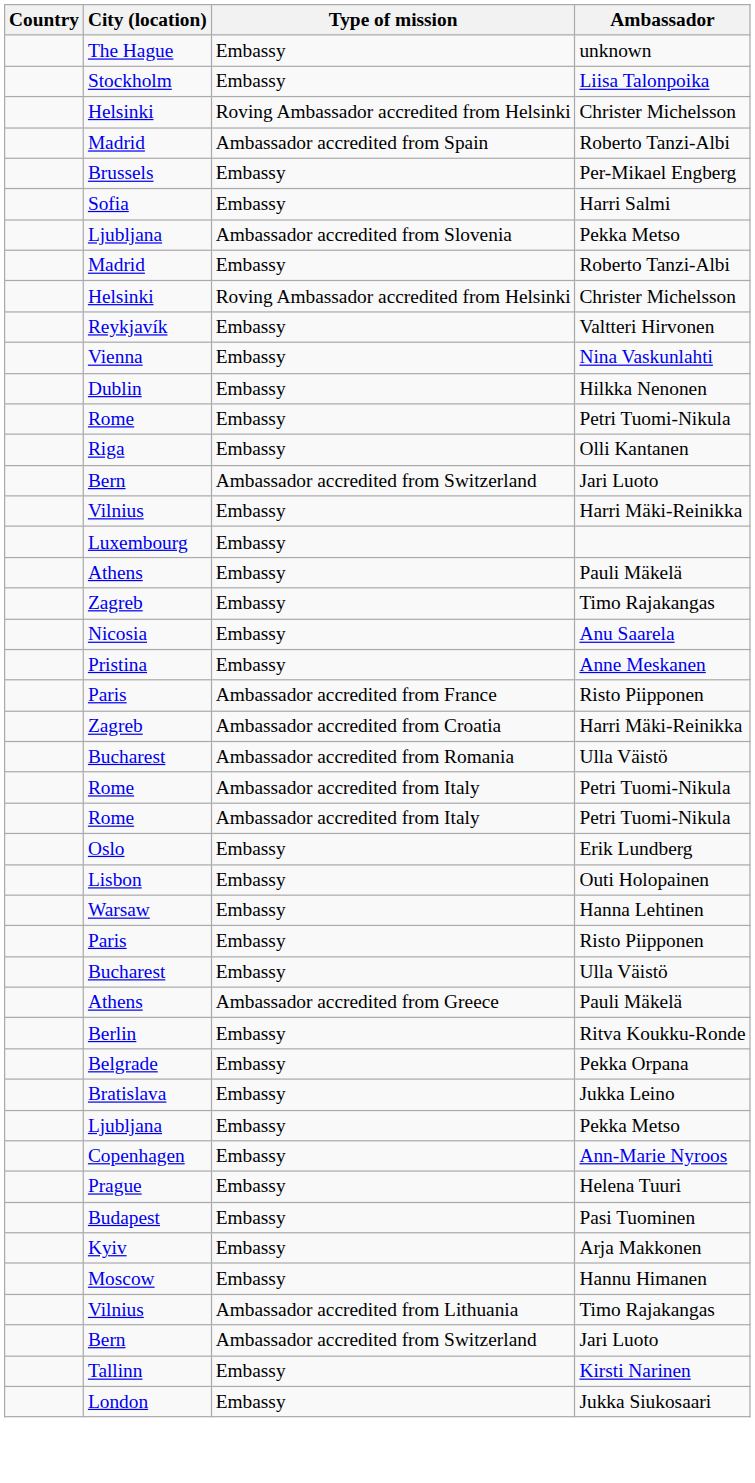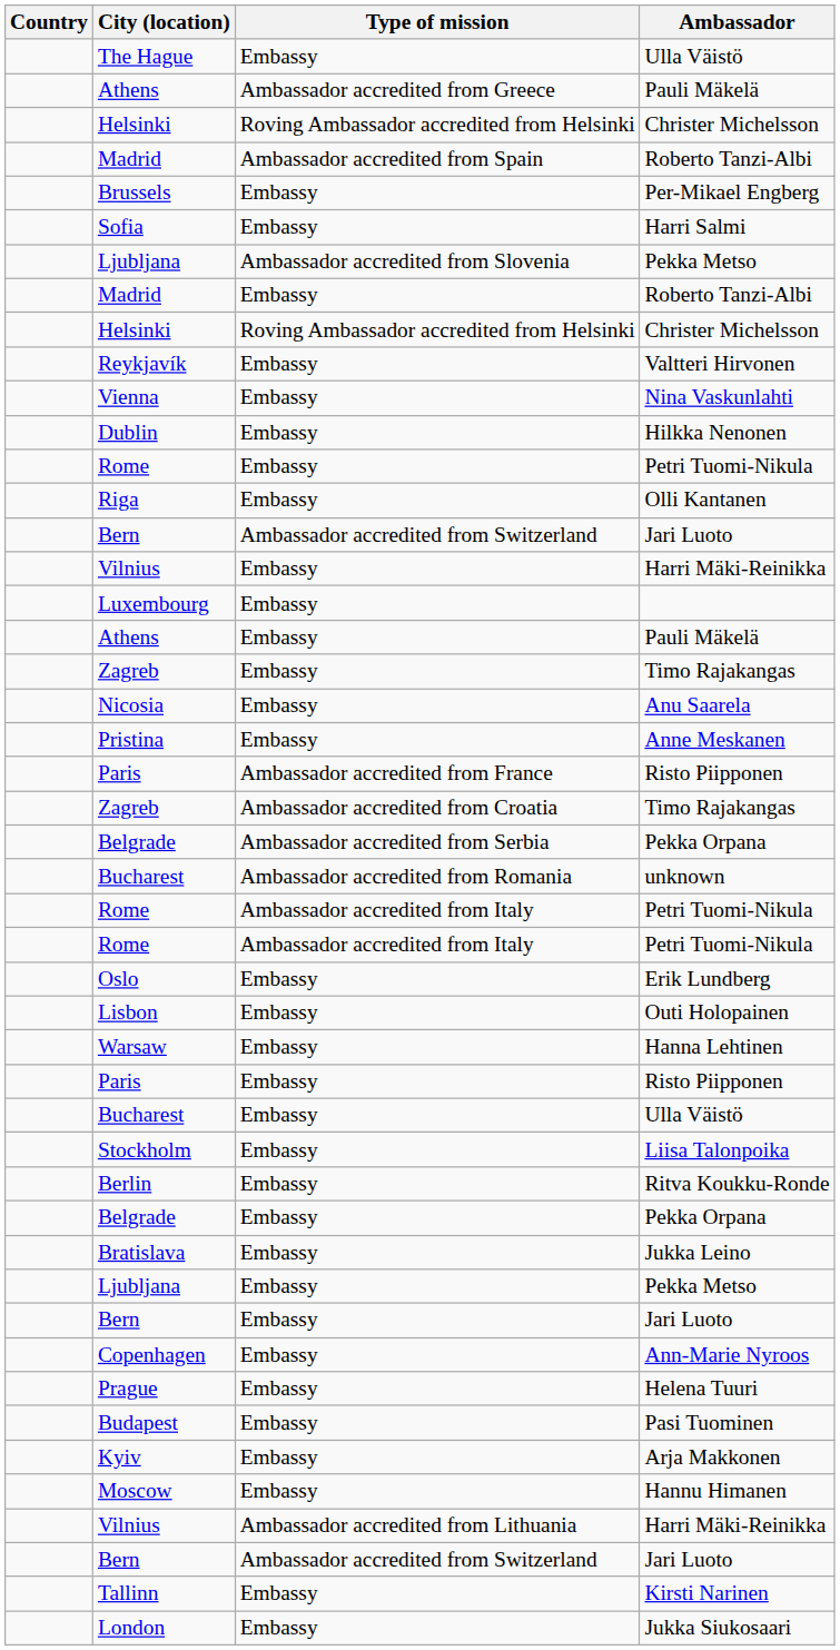The Hague | Ambassador: unknown -> Ulla Väistö
rows swapped: Athens / Ambassador accredited from Greece <-> Stockholm
Zagreb / Ambassador accredited from Croatia | Ambassador: Harri Mäki-Reinikka -> Timo Rajakangas
+ row: Belgrade | Ambassador accredited from Serbia | Pekka Orpana
Bucharest / Ambassador accredited from Romania | Ambassador: Ulla Väistö -> unknown
+ row: Bern | Embassy | Jari Luoto
Vilnius / Ambassador accredited from Lithuania | Ambassador: Timo Rajakangas -> Harri Mäki-Reinikka
